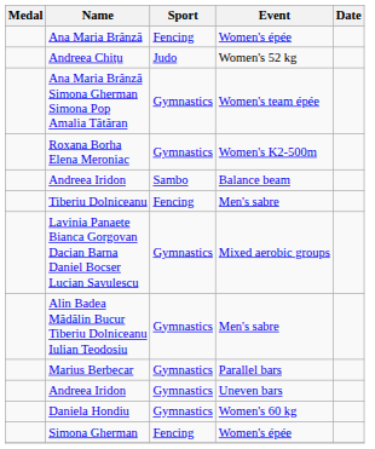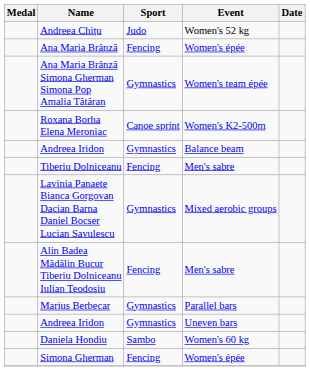rows swapped: Ana Maria Brânză <-> Andreea Chițu
Roxana Borha Elena Meroniac | Sport: Gymnastics -> Canoe sprint
Andreea Iridon / Balance beam | Sport: Sambo -> Gymnastics
Alin Badea Mădălin Bucur Tiberiu Dolniceanu Iulian Teodosiu | Sport: Gymnastics -> Fencing
Daniela Hondiu | Sport: Gymnastics -> Sambo
